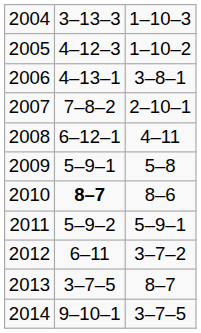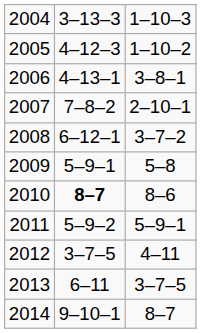2008 | column 3: 4–11 -> 3–7–2
2012 | column 2: 6–11 -> 3–7–5
2012 | column 3: 3–7–2 -> 4–11
2013 | column 2: 3–7–5 -> 6–11
2013 | column 3: 8–7 -> 3–7–5
2014 | column 3: 3–7–5 -> 8–7
